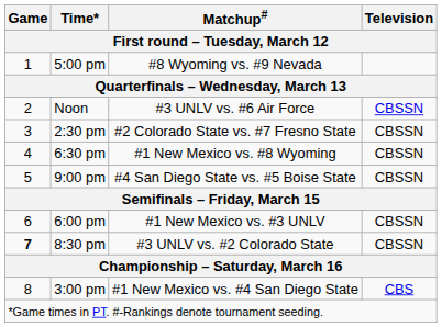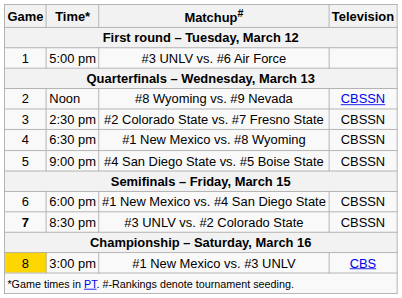5:00 pm | Matchup#: #8 Wyoming vs. #9 Nevada -> #3 UNLV vs. #6 Air Force
Noon | Matchup#: #3 UNLV vs. #6 Air Force -> #8 Wyoming vs. #9 Nevada
6:00 pm | Matchup#: #1 New Mexico vs. #3 UNLV -> #1 New Mexico vs. #4 San Diego State
3:00 pm | Game: no background -> gold background
3:00 pm | Matchup#: #1 New Mexico vs. #4 San Diego State -> #1 New Mexico vs. #3 UNLV
